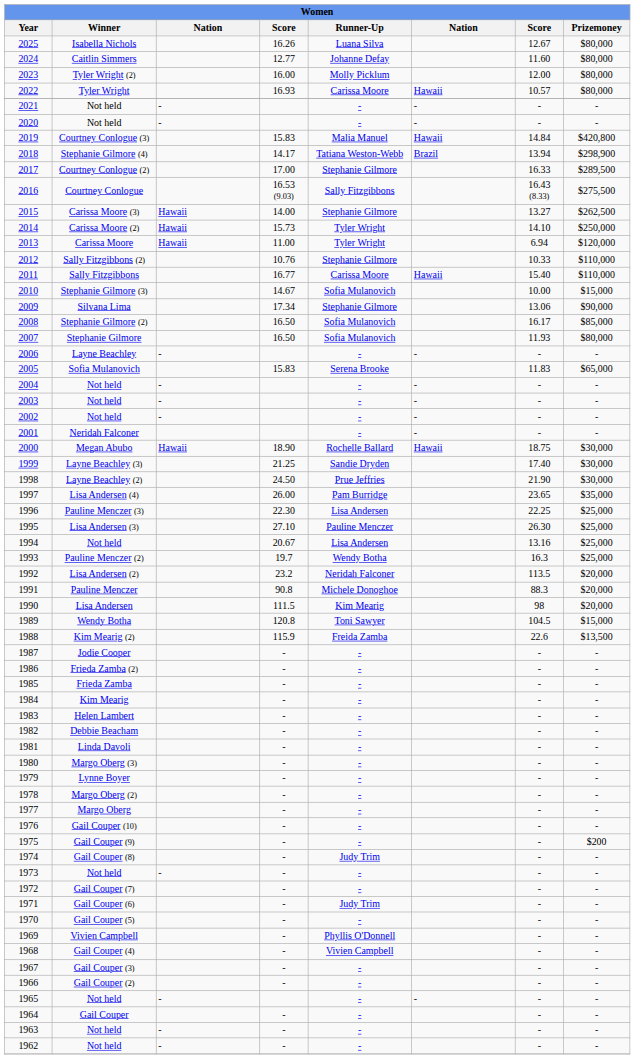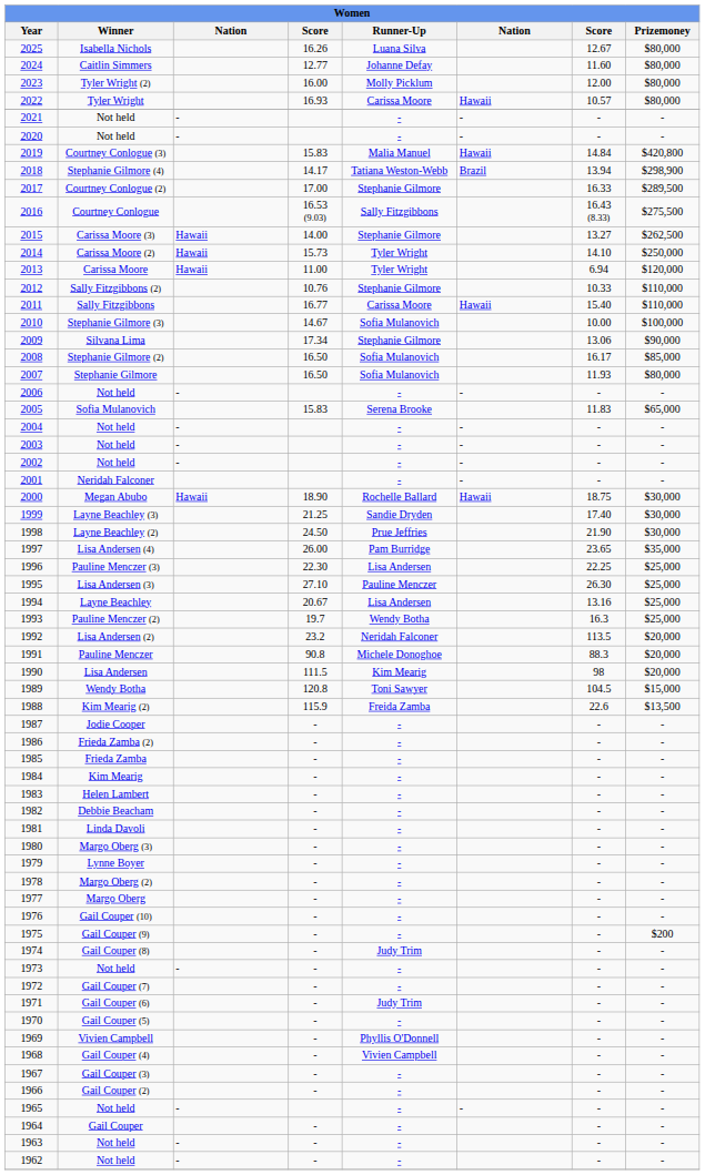2010 | Prizemoney: $15,000 -> $100,000
2006 | Winner: Layne Beachley -> Not held
1994 | Winner: Not held -> Layne Beachley
